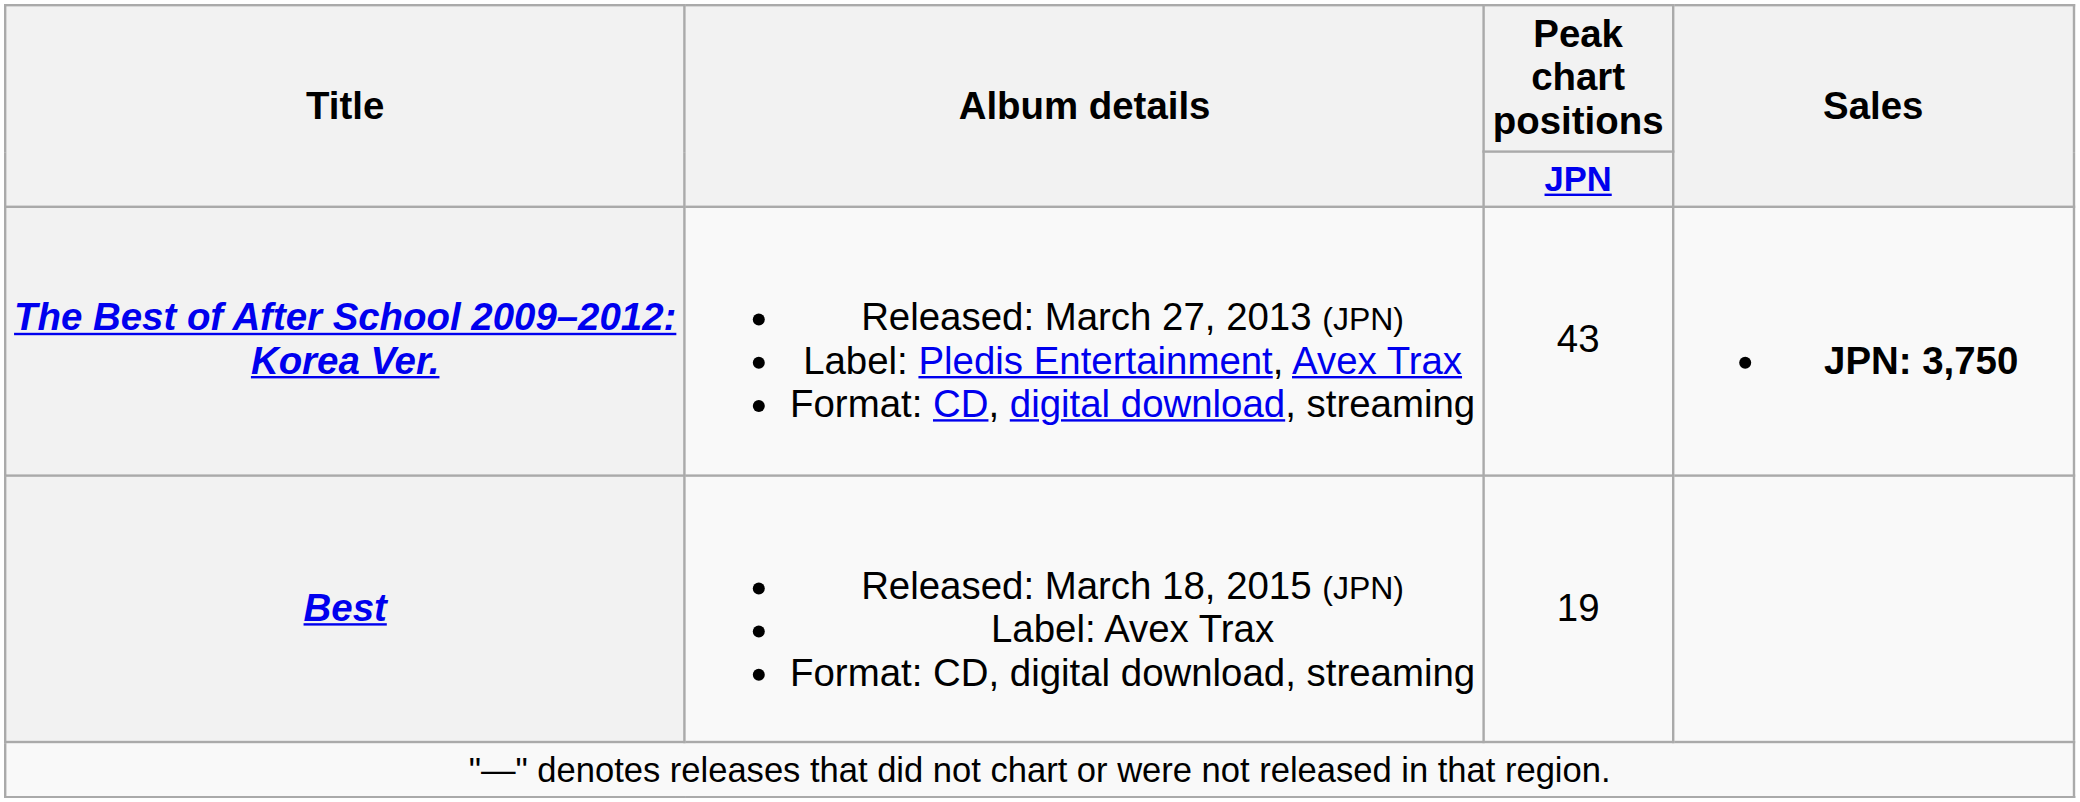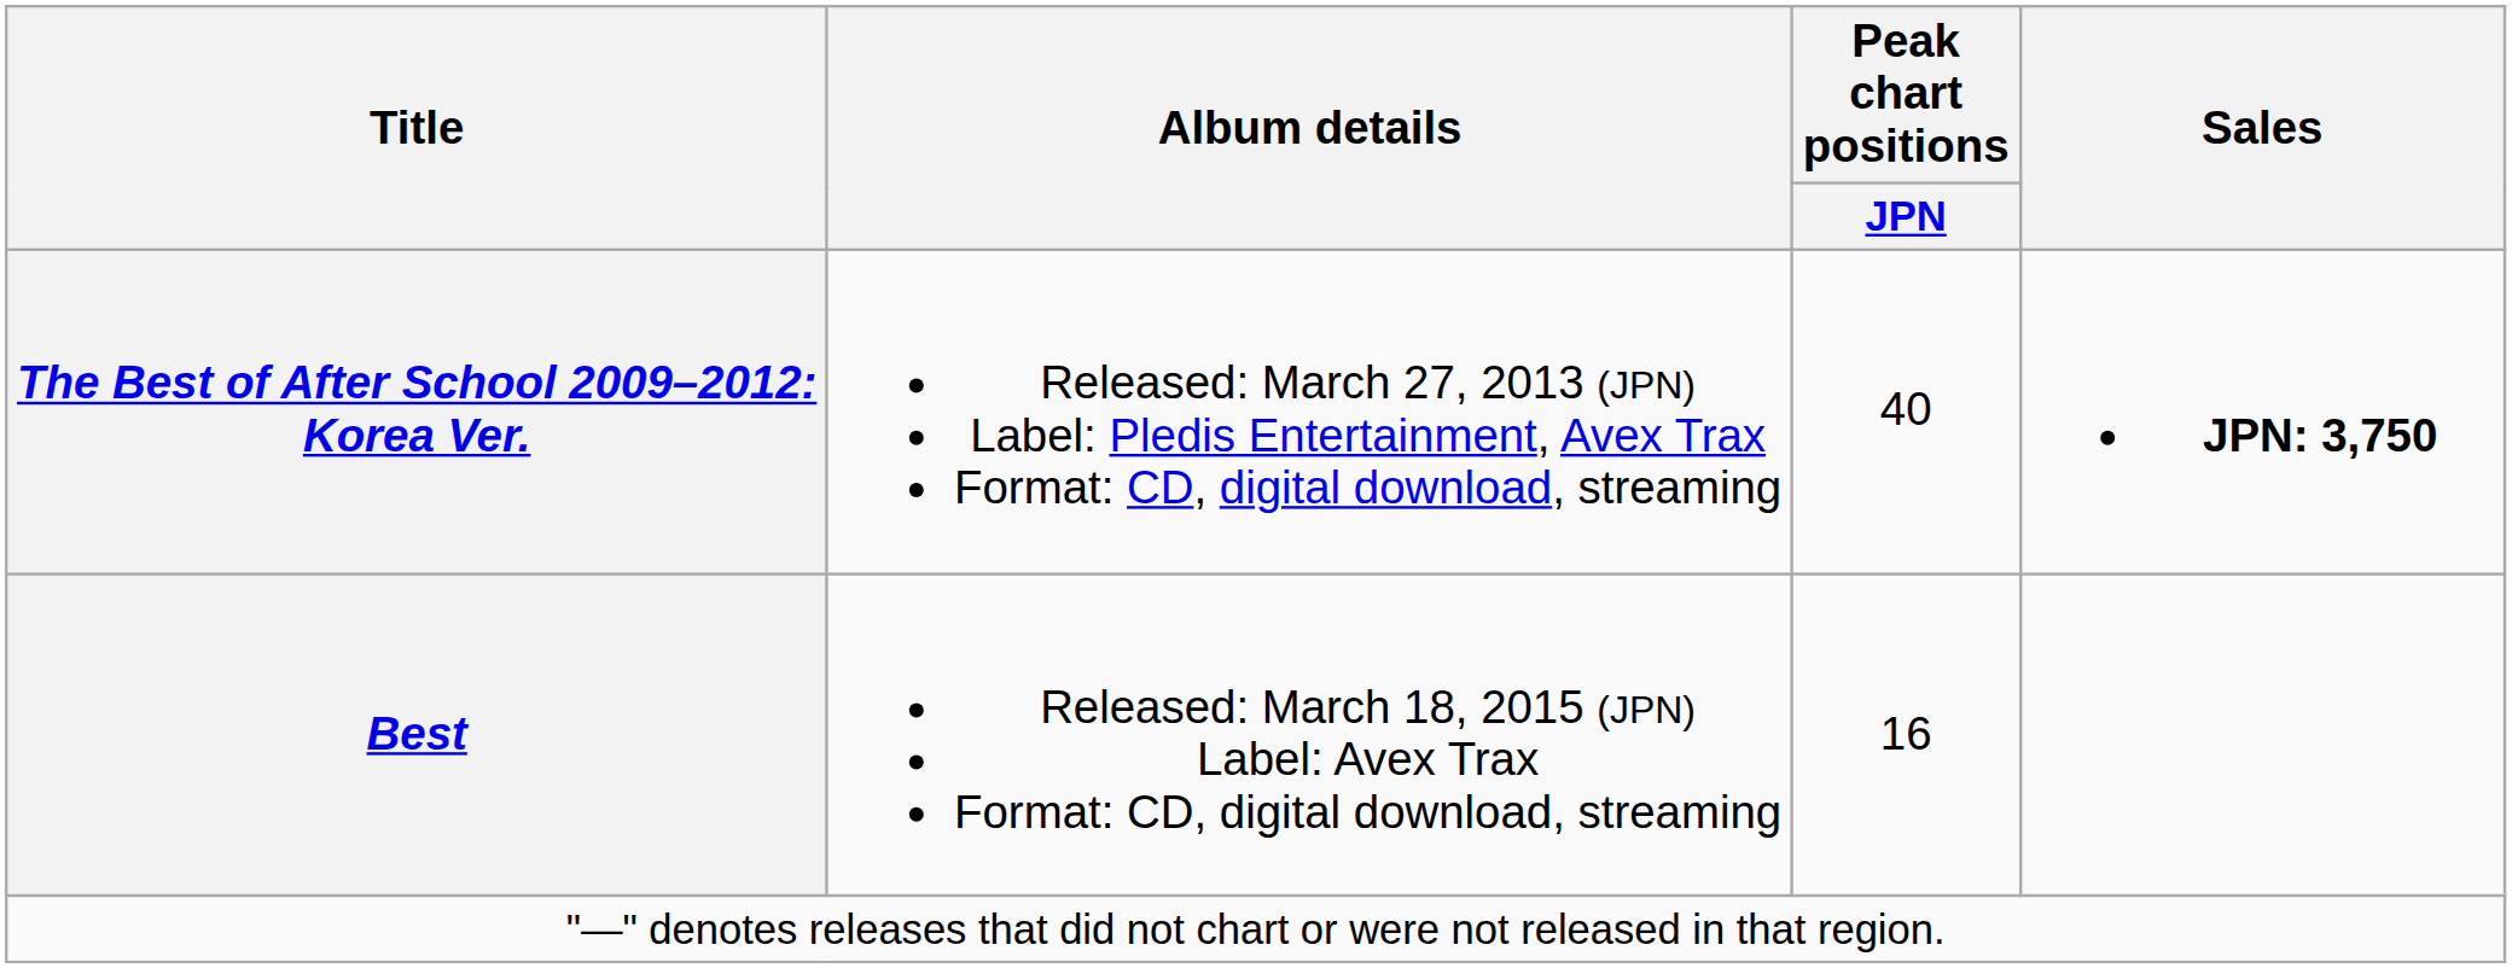The Best of After School 2009–2012: Korea Ver. | Peak chart positions / JPN: 43 -> 40
Best | Peak chart positions / JPN: 19 -> 16
